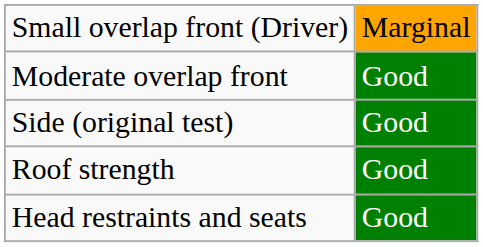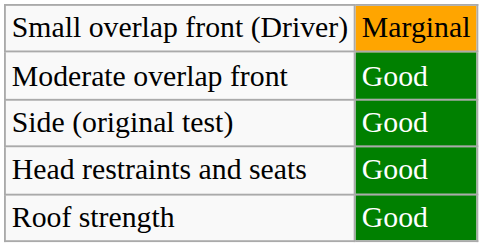rows swapped: Roof strength <-> Head restraints and seats
